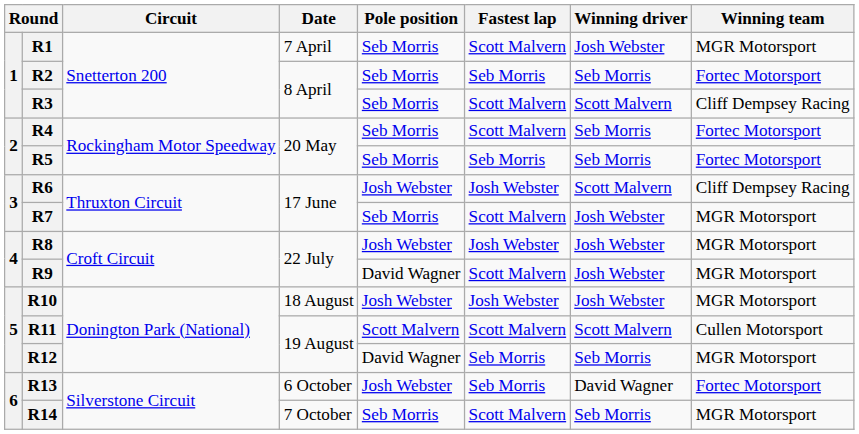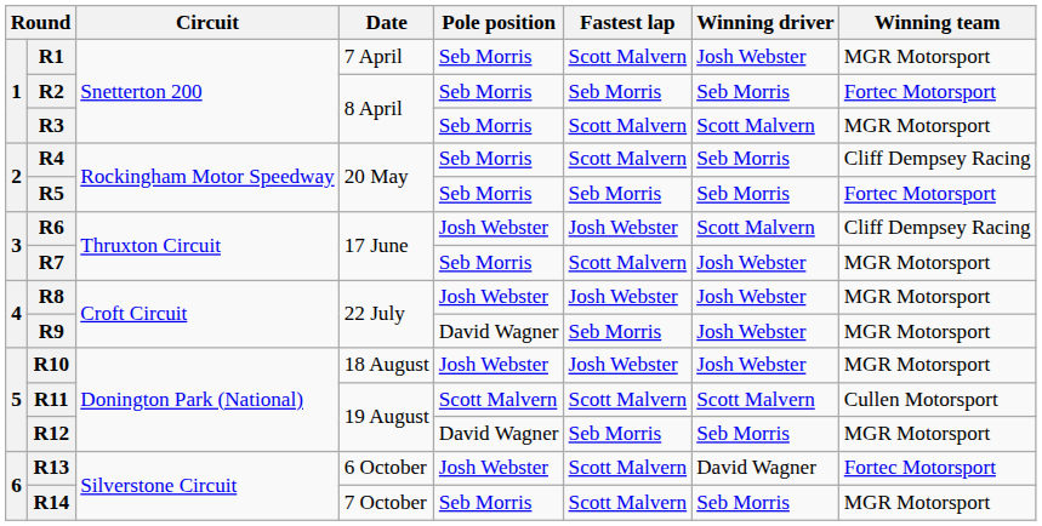R3 | Winning team: Cliff Dempsey Racing -> MGR Motorsport
R4 | Winning team: Fortec Motorsport -> Cliff Dempsey Racing
R9 | Fastest lap: Scott Malvern -> Seb Morris
R13 | Fastest lap: Seb Morris -> Scott Malvern
